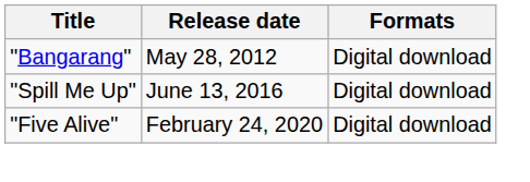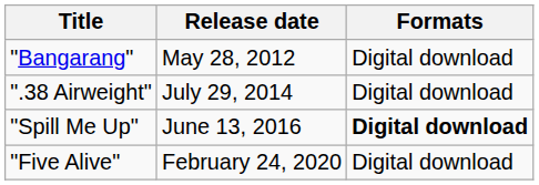+ row: ".38 Airweight" | July 29, 2014 | Digital download
"Spill Me Up" | Formats: normal -> bold
